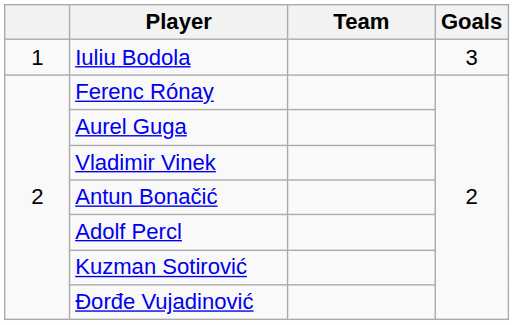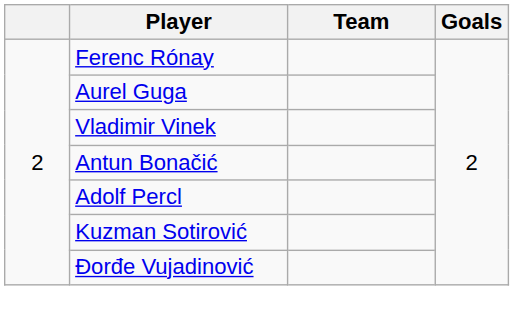- row: 1 | Iuliu Bodola | 3
